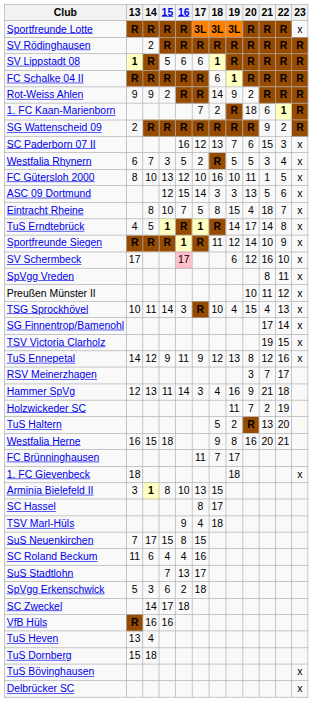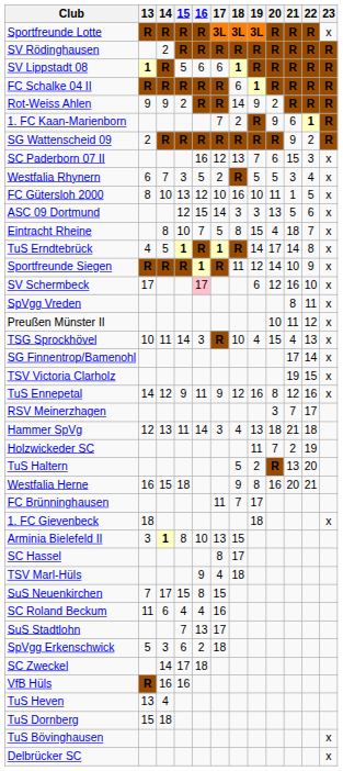1. FC Kaan-Marienborn | 20: 18 -> 9
TuS Ennepetal | 19: 13 -> 16
Hammer SpVg | 19: 16 -> 13
Hammer SpVg | 20: 9 -> 18
